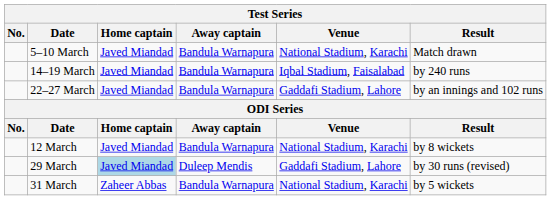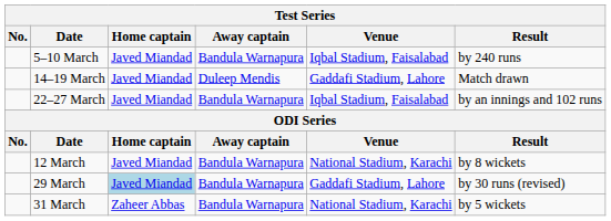5–10 March | Venue: National Stadium, Karachi -> Iqbal Stadium, Faisalabad
5–10 March | Result: Match drawn -> by 240 runs
14–19 March | Away captain: Bandula Warnapura -> Duleep Mendis
14–19 March | Venue: Iqbal Stadium, Faisalabad -> Gaddafi Stadium, Lahore
14–19 March | Result: by 240 runs -> Match drawn
22–27 March | Venue: Gaddafi Stadium, Lahore -> Iqbal Stadium, Faisalabad
29 March | Away captain: Duleep Mendis -> Bandula Warnapura
